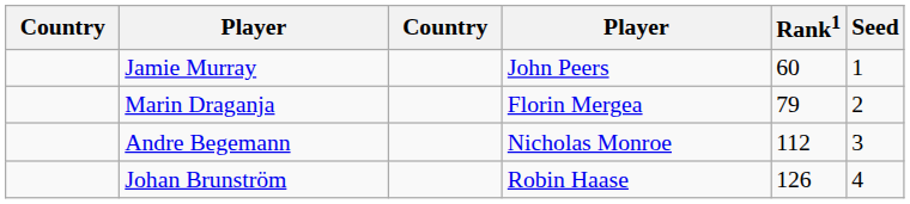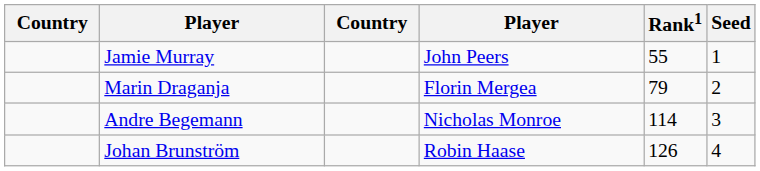Jamie Murray | Rank1: 60 -> 55
Andre Begemann | Rank1: 112 -> 114
